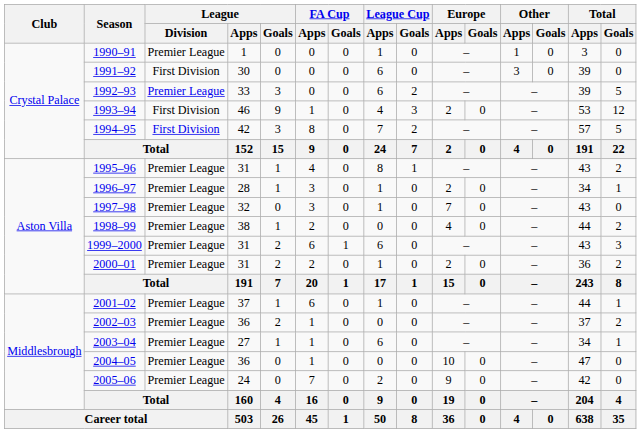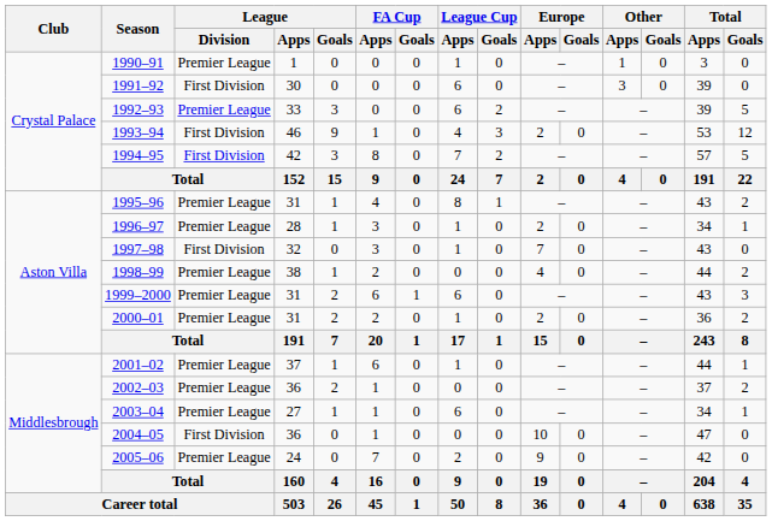1997–98 | League / Division: Premier League -> First Division
2004–05 | League / Division: Premier League -> First Division
